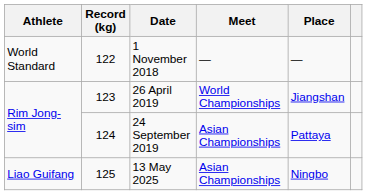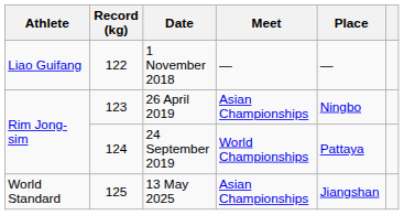1 November 2018 | Athlete: World Standard -> Liao Guifang
26 April 2019 | Meet: World Championships -> Asian Championships
26 April 2019 | Place: Jiangshan -> Ningbo
24 September 2019 | Meet: Asian Championships -> World Championships
13 May 2025 | Athlete: Liao Guifang -> World Standard
13 May 2025 | Place: Ningbo -> Jiangshan
